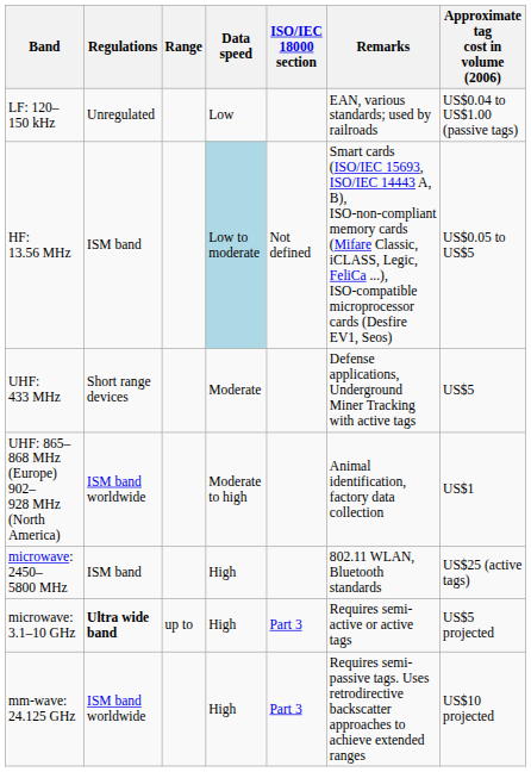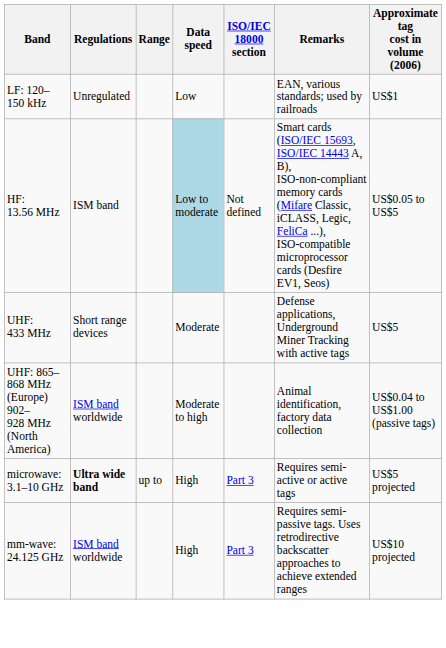LF: 120–150 kHz | Approximate tag cost in volume (2006): US$0.04 to US$1.00 (passive tags) -> US$1
UHF: 865–868 MHz (Europe) 902–928 MHz (North America) | Approximate tag cost in volume (2006): US$1 -> US$0.04 to US$1.00 (passive tags)
- row: microwave: 2450–5800 MHz | ISM band | High | 802.11 WLAN, Bluetooth standards | US$25 (active tags)
